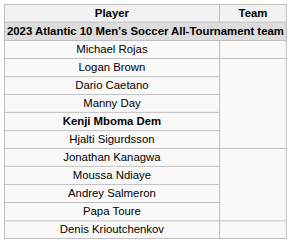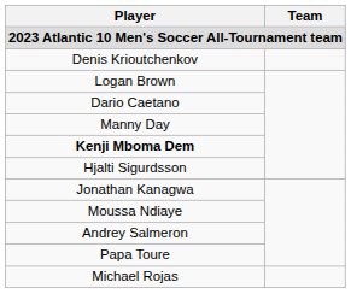rows swapped: Denis Krioutchenkov <-> Michael Rojas
